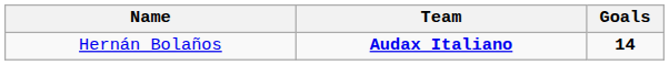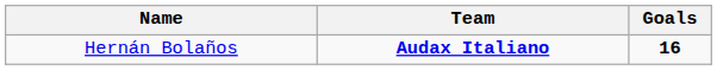Hernán Bolaños | Goals: 14 -> 16
